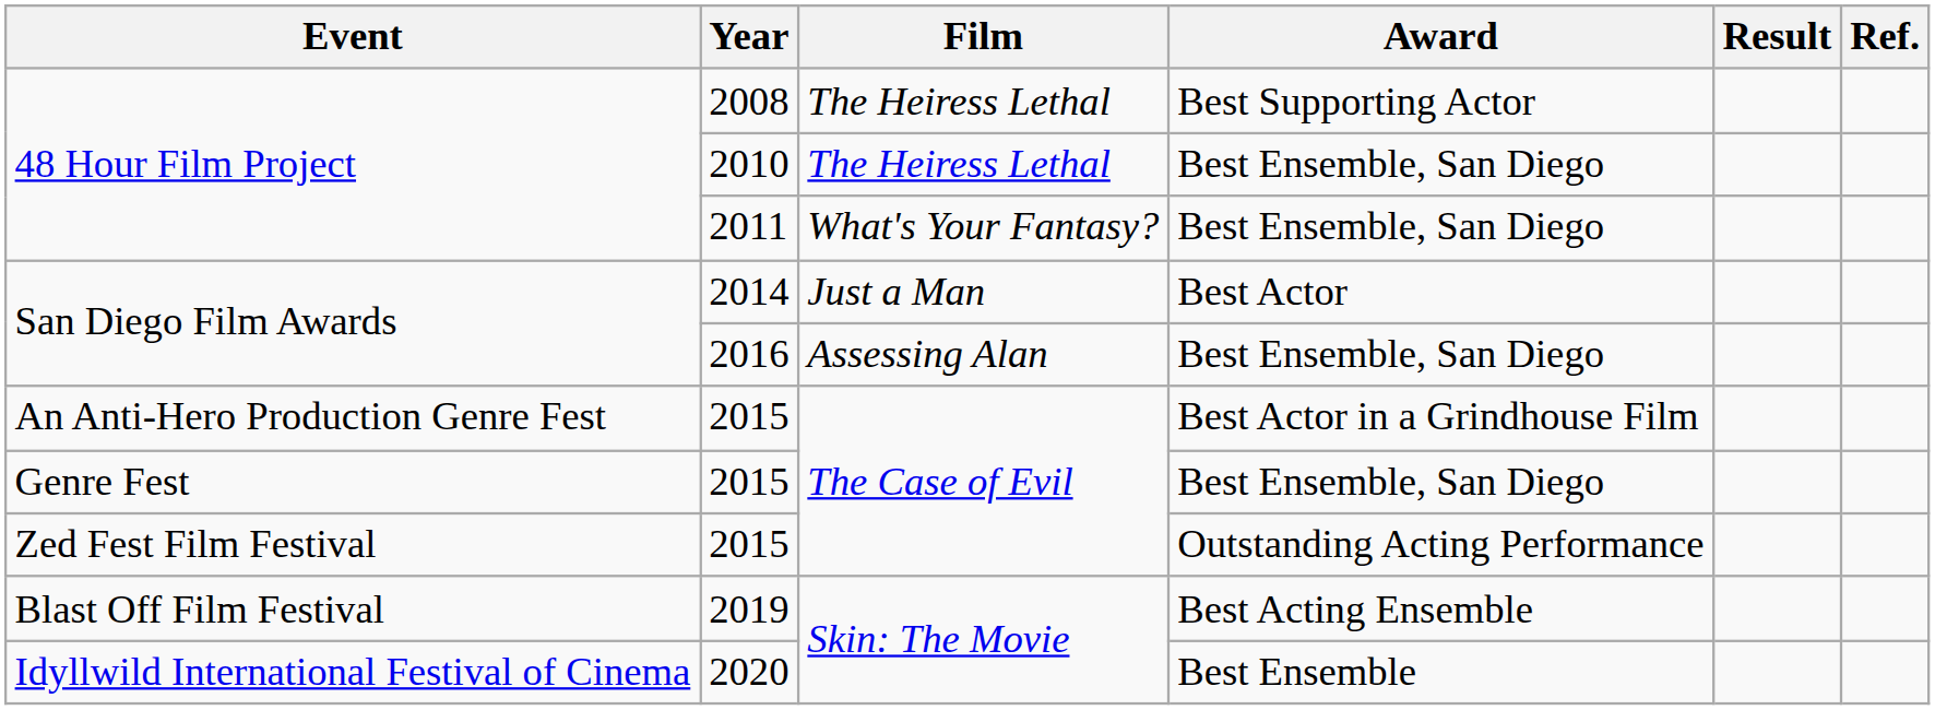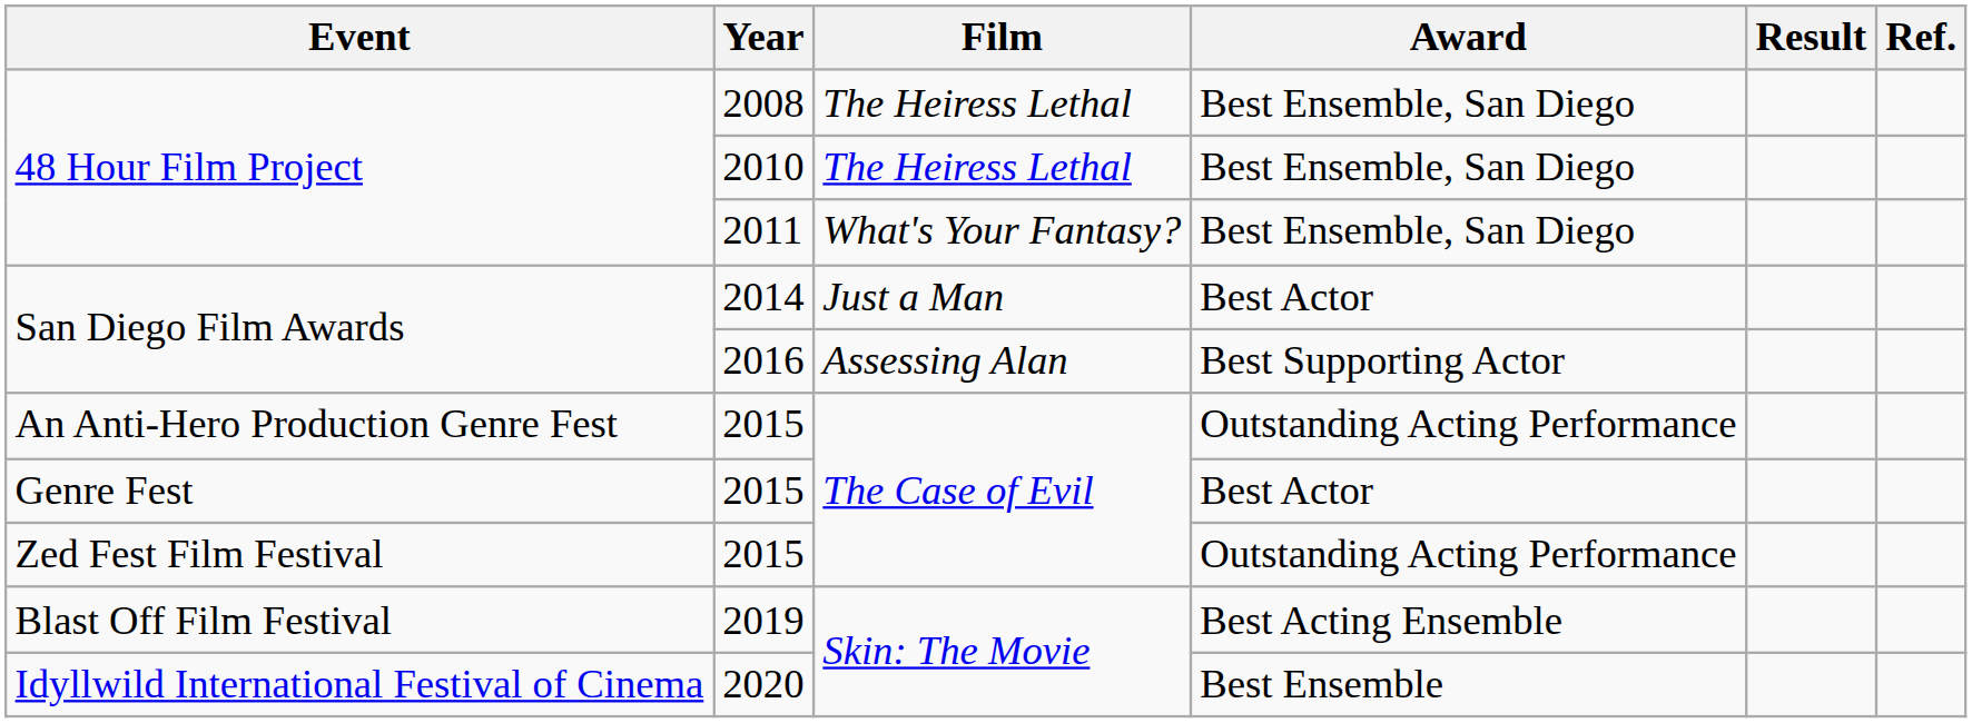2008 | Award: Best Supporting Actor -> Best Ensemble, San Diego
2016 | Award: Best Ensemble, San Diego -> Best Supporting Actor
An Anti-Hero Production Genre Fest / 2015 | Award: Best Actor in a Grindhouse Film -> Outstanding Acting Performance
Genre Fest / 2015 | Award: Best Ensemble, San Diego -> Best Actor
